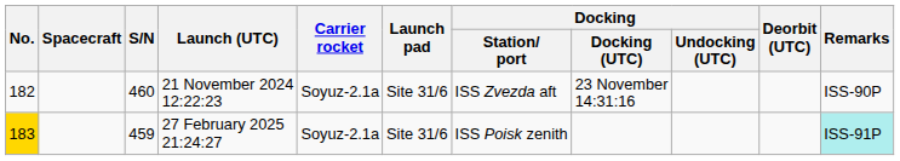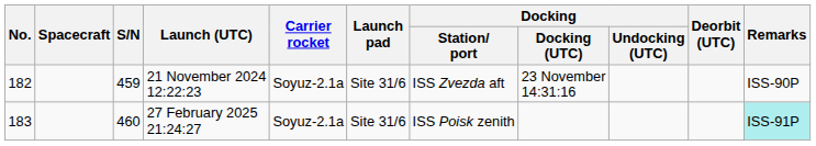21 November 2024 12:22:23 | S/N: 460 -> 459
27 February 2025 21:24:27 | No.: gold background -> no background
27 February 2025 21:24:27 | S/N: 459 -> 460
